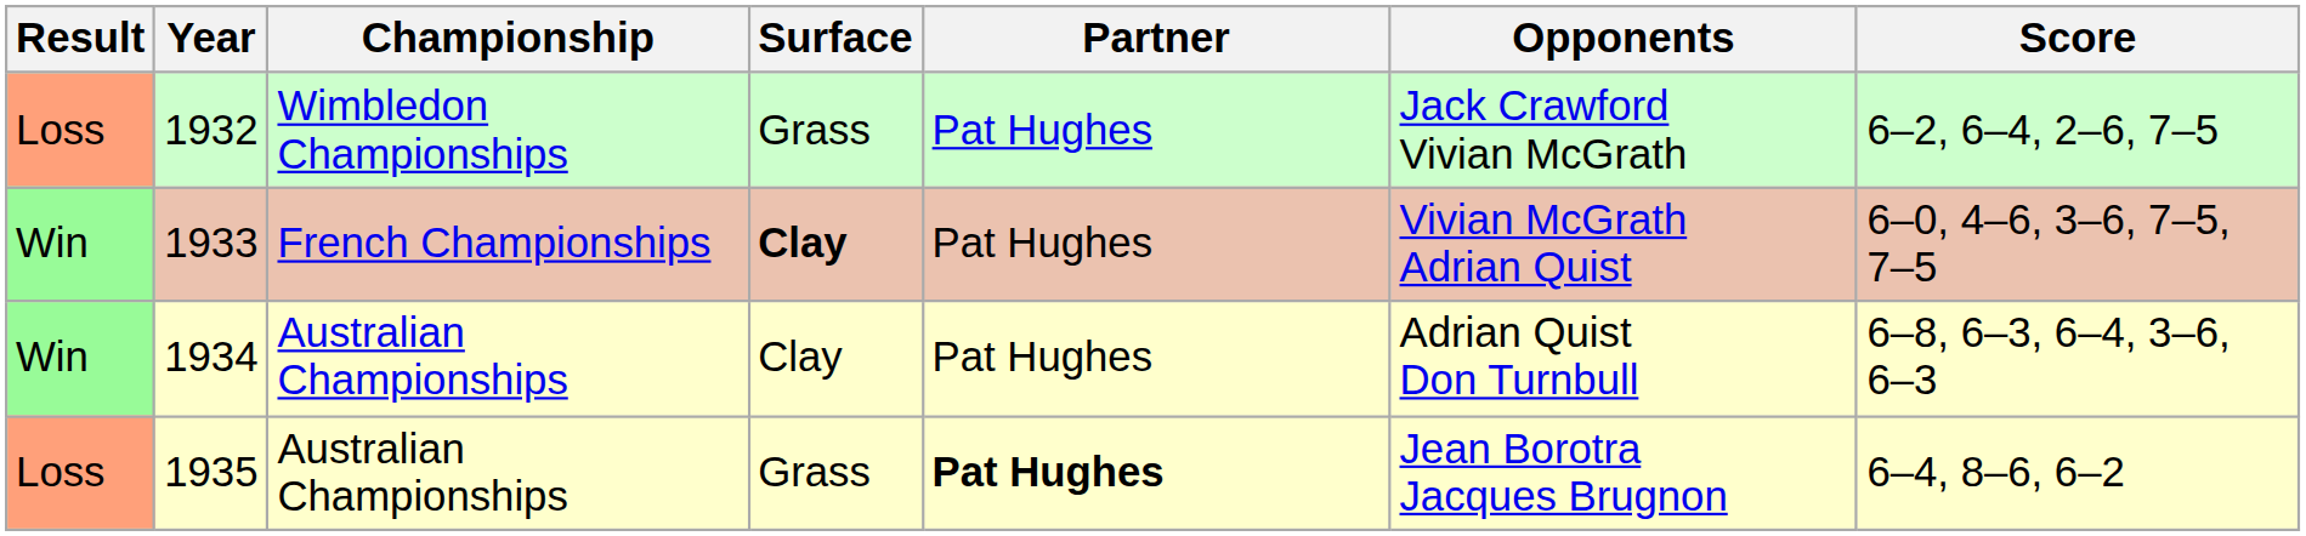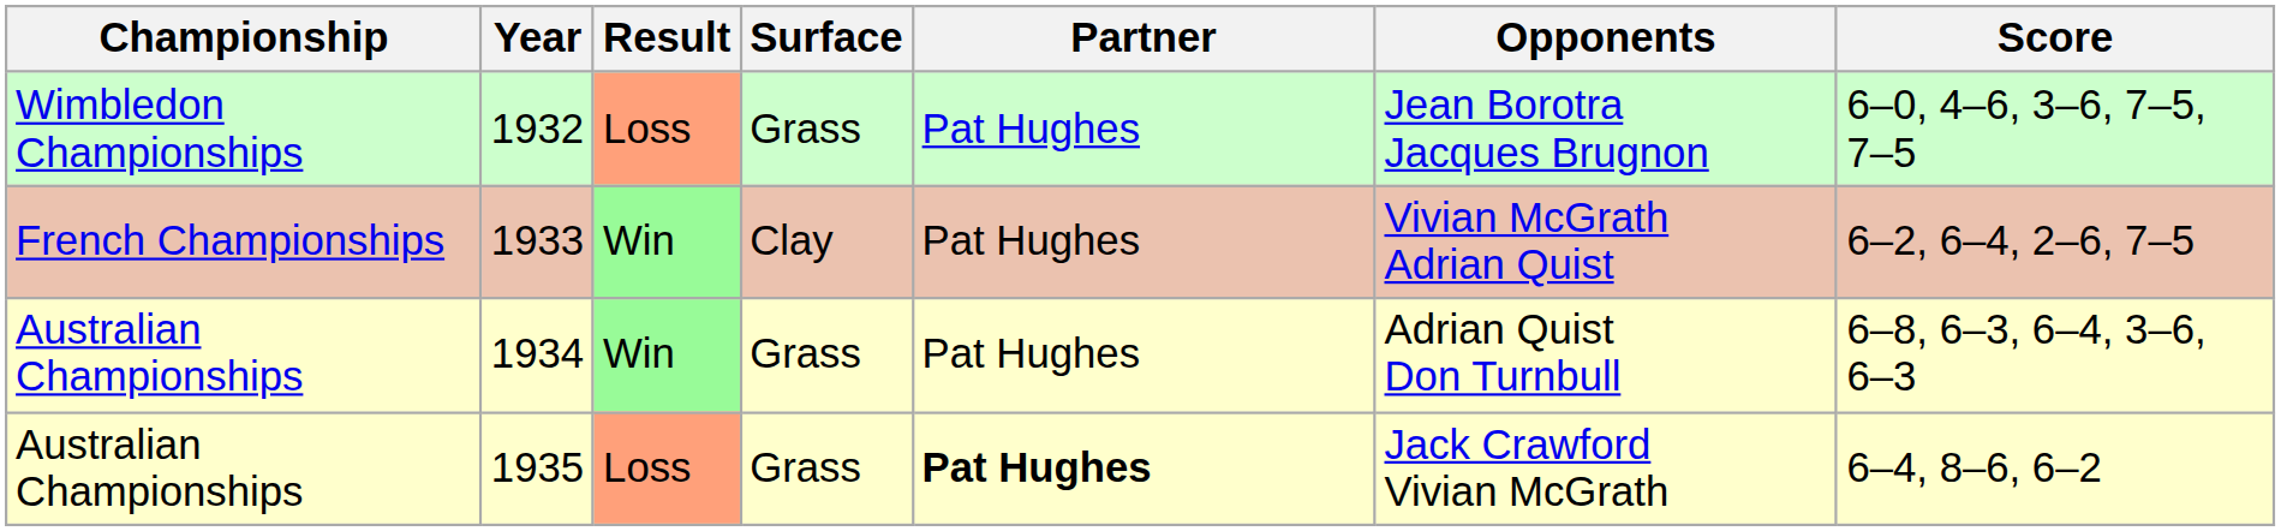columns swapped: Result <-> Championship
1932 | Opponents: Jack Crawford Vivian McGrath -> Jean Borotra Jacques Brugnon
1932 | Score: 6–2, 6–4, 2–6, 7–5 -> 6–0, 4–6, 3–6, 7–5, 7–5
1933 | Surface: bold -> normal
1933 | Score: 6–0, 4–6, 3–6, 7–5, 7–5 -> 6–2, 6–4, 2–6, 7–5
1934 | Surface: Clay -> Grass
1935 | Opponents: Jean Borotra Jacques Brugnon -> Jack Crawford Vivian McGrath
